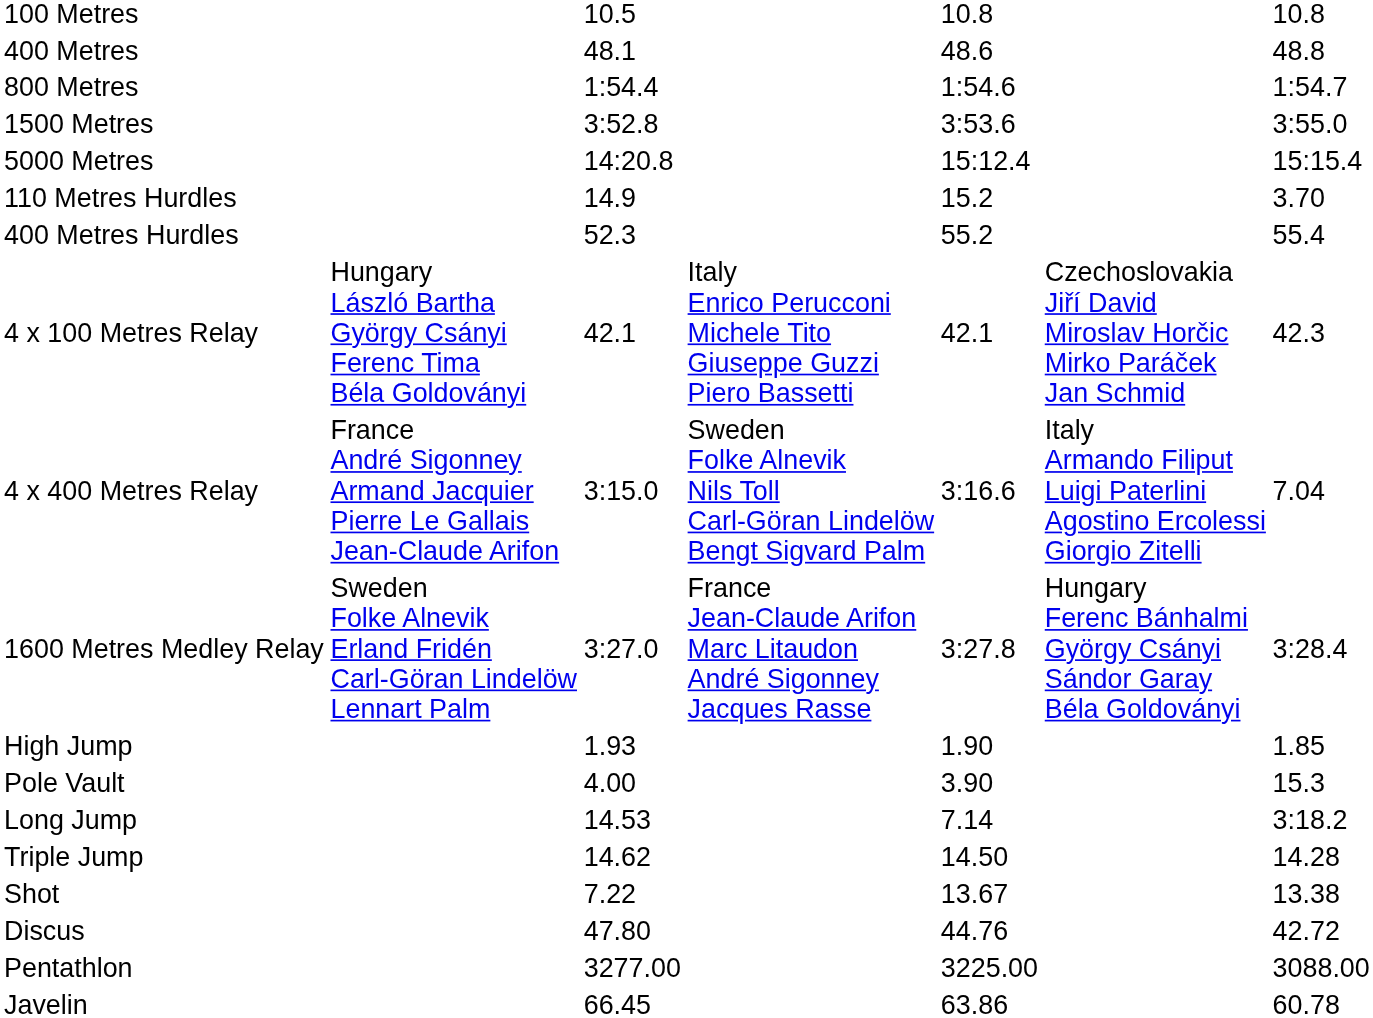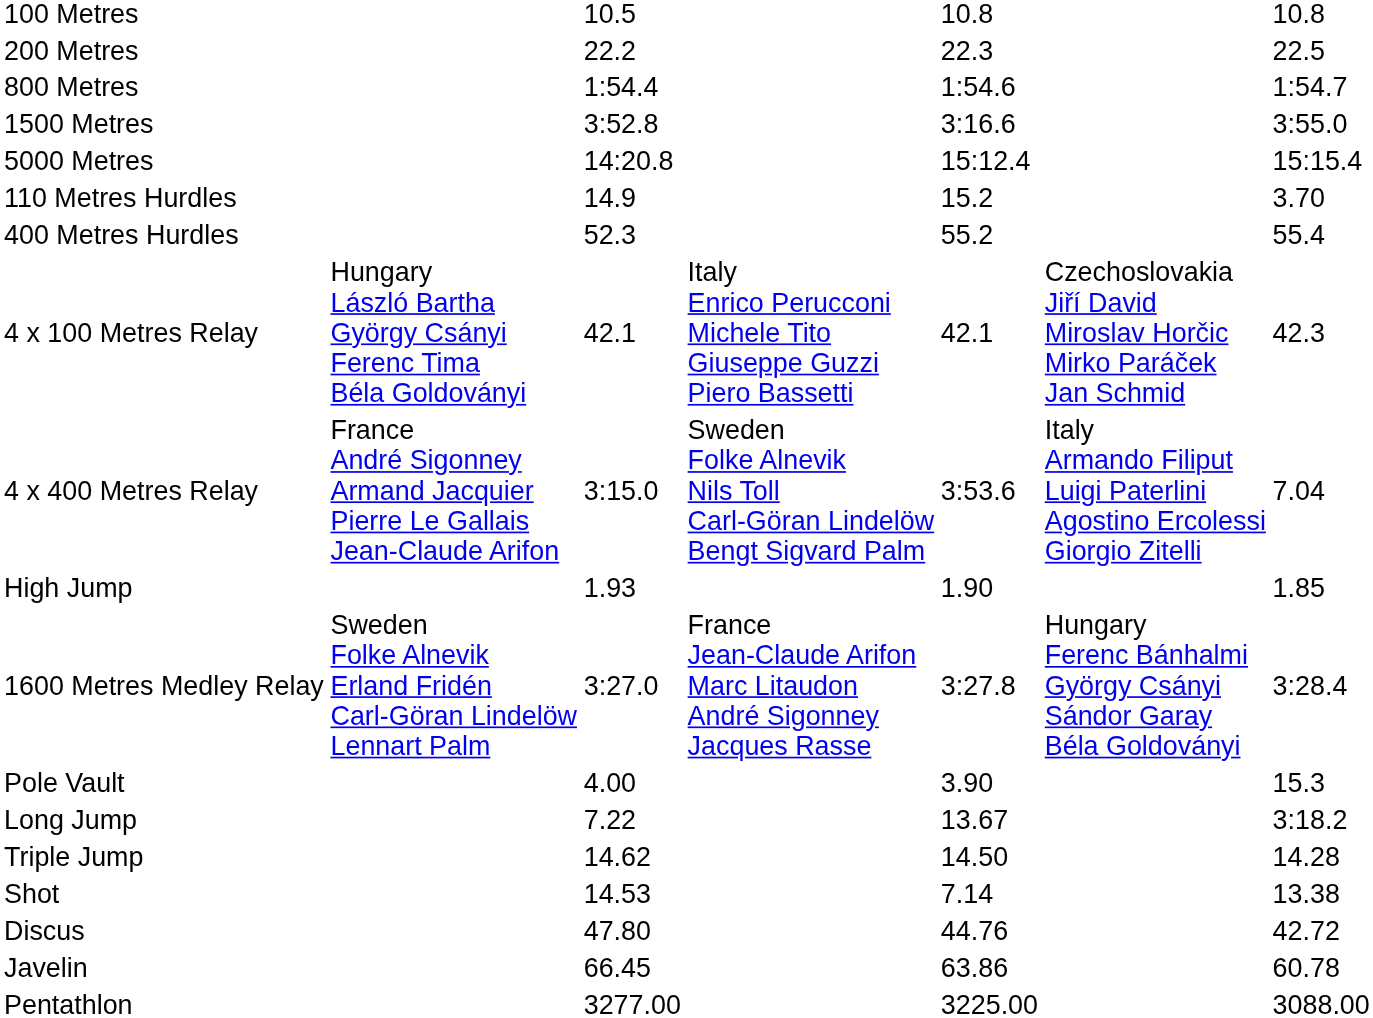+ row: 200 Metres | 22.2 | 22.3 | 22.5
- row: 400 Metres | 48.1 | 48.6 | 48.8
1500 Metres | column 5: 3:53.6 -> 3:16.6
4 x 400 Metres Relay | column 5: 3:16.6 -> 3:53.6
rows swapped: 1600 Metres Medley Relay <-> High Jump
Long Jump | column 3: 14.53 -> 7.22
Long Jump | column 5: 7.14 -> 13.67
Shot | column 3: 7.22 -> 14.53
Shot | column 5: 13.67 -> 7.14
rows swapped: Javelin <-> Pentathlon
